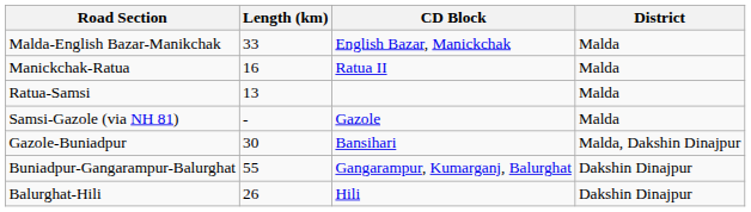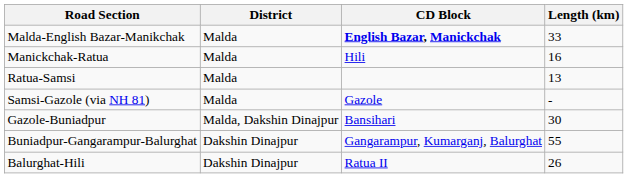columns swapped: District <-> Length (km)
Malda-English Bazar-Manikchak | CD Block: normal -> bold
Manickchak-Ratua | CD Block: Ratua II -> Hili
Balurghat-Hili | CD Block: Hili -> Ratua II
